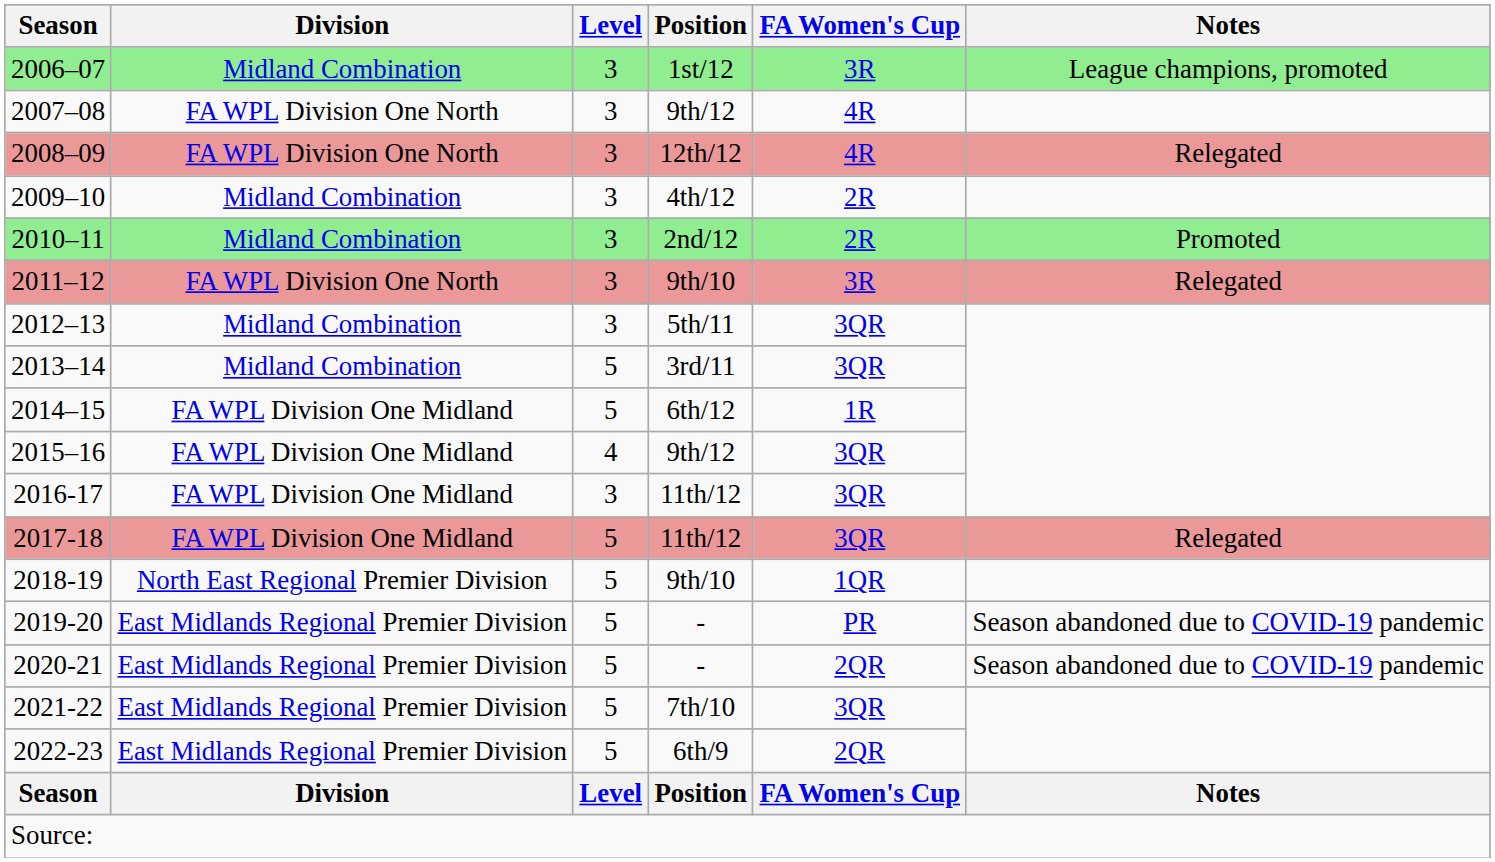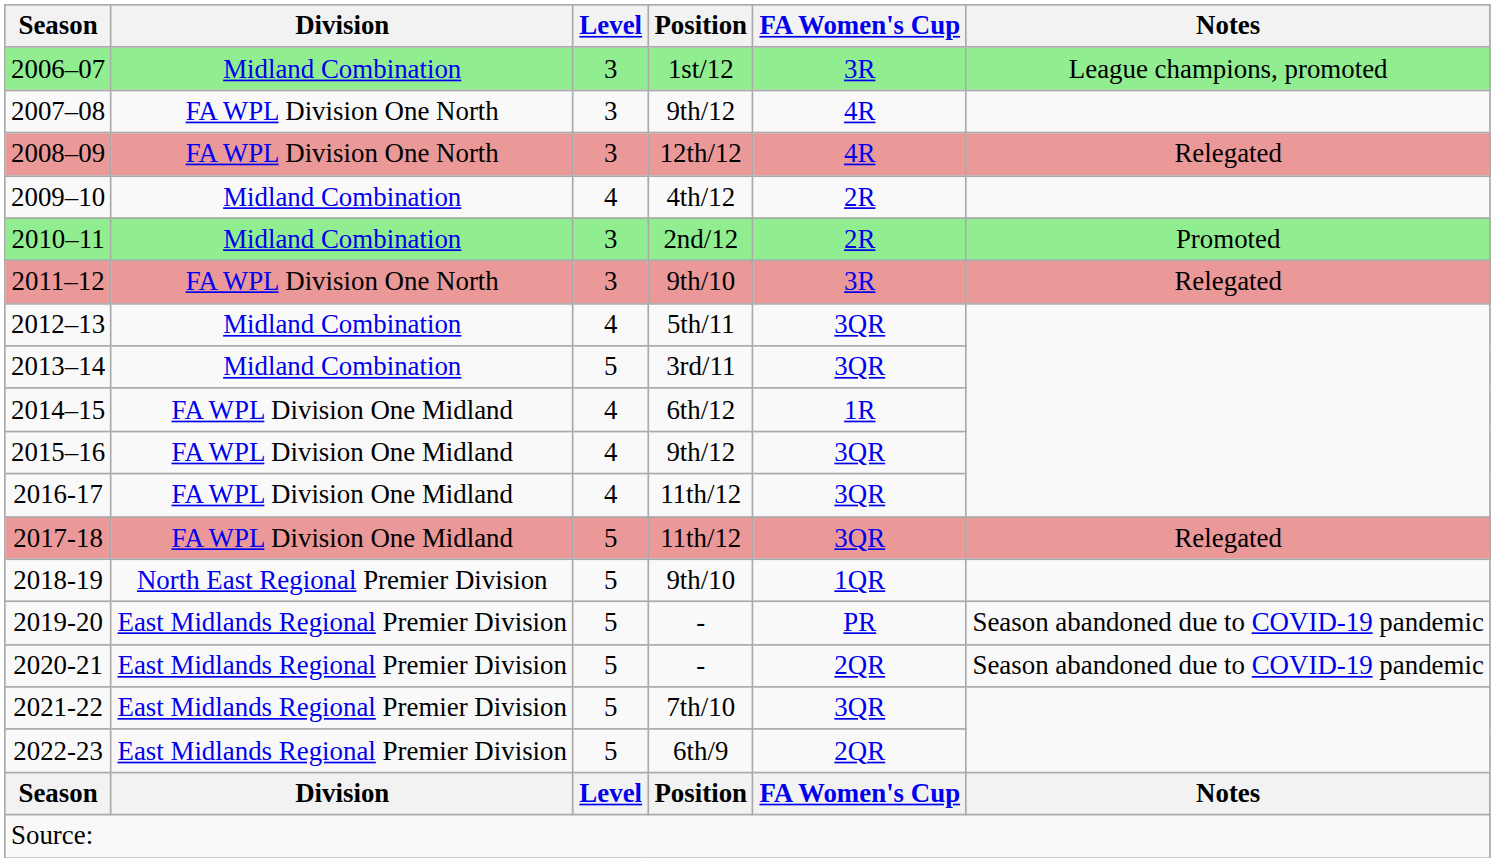2009–10 | Level: 3 -> 4
2012–13 | Level: 3 -> 4
2014–15 | Level: 5 -> 4
2016-17 | Level: 3 -> 4
